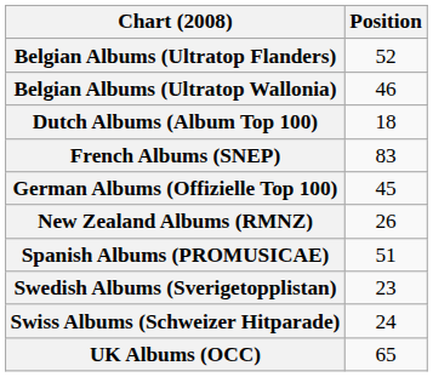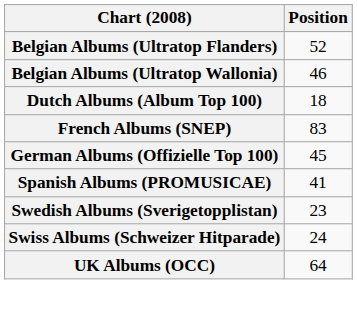- row: New Zealand Albums (RMNZ) | 26
Spanish Albums (PROMUSICAE) | Position: 51 -> 41
UK Albums (OCC) | Position: 65 -> 64
